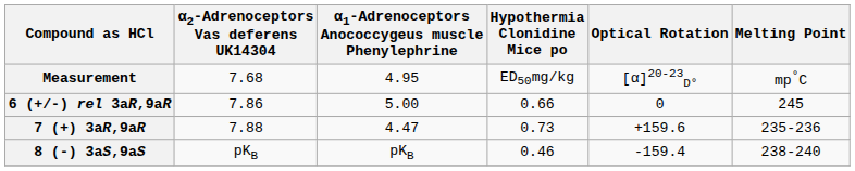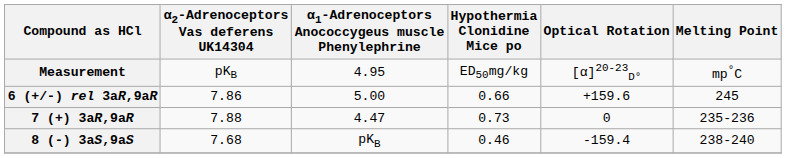Measurement | α2-Adrenoceptors Vas deferens UK14304: 7.68 -> pKB
6 (+/-) rel 3aR,9aR | Optical Rotation: 0 -> +159.6
7 (+) 3aR,9aR | Optical Rotation: +159.6 -> 0
8 (-) 3aS,9aS | α2-Adrenoceptors Vas deferens UK14304: pKB -> 7.68
